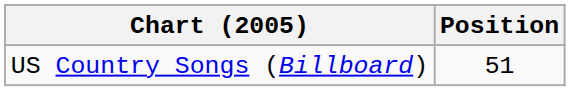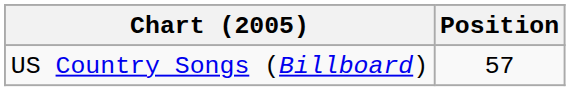US Country Songs (Billboard) | Position: 51 -> 57
